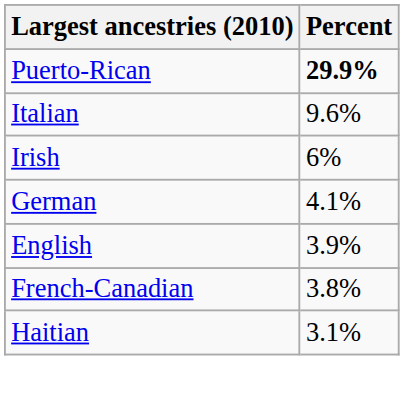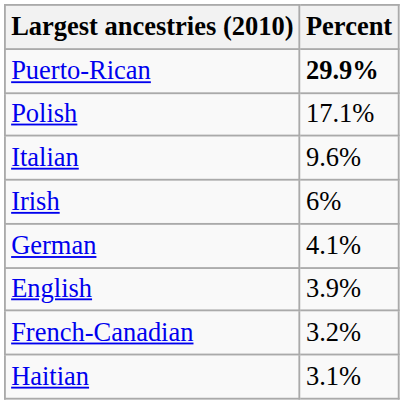+ row: Polish | 17.1%
French-Canadian | Percent: 3.8% -> 3.2%
